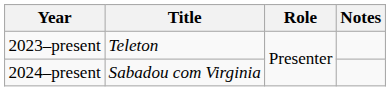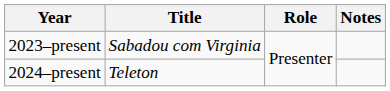2023–present | Title: Teleton -> Sabadou com Virginia
2024–present | Title: Sabadou com Virginia -> Teleton
